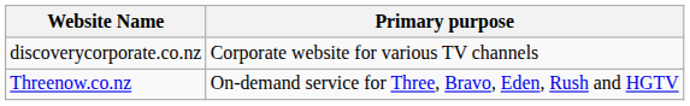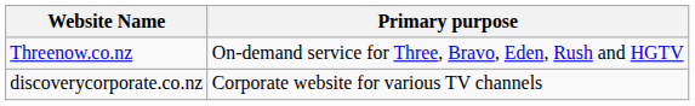rows swapped: discoverycorporate.co.nz <-> Threenow.co.nz
